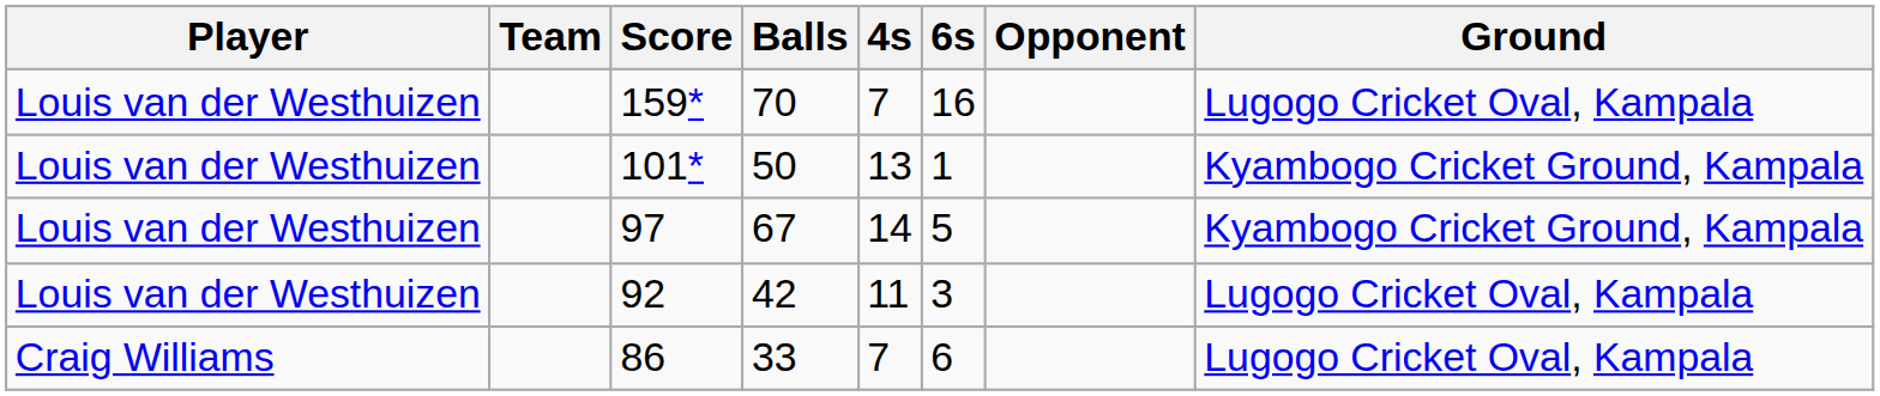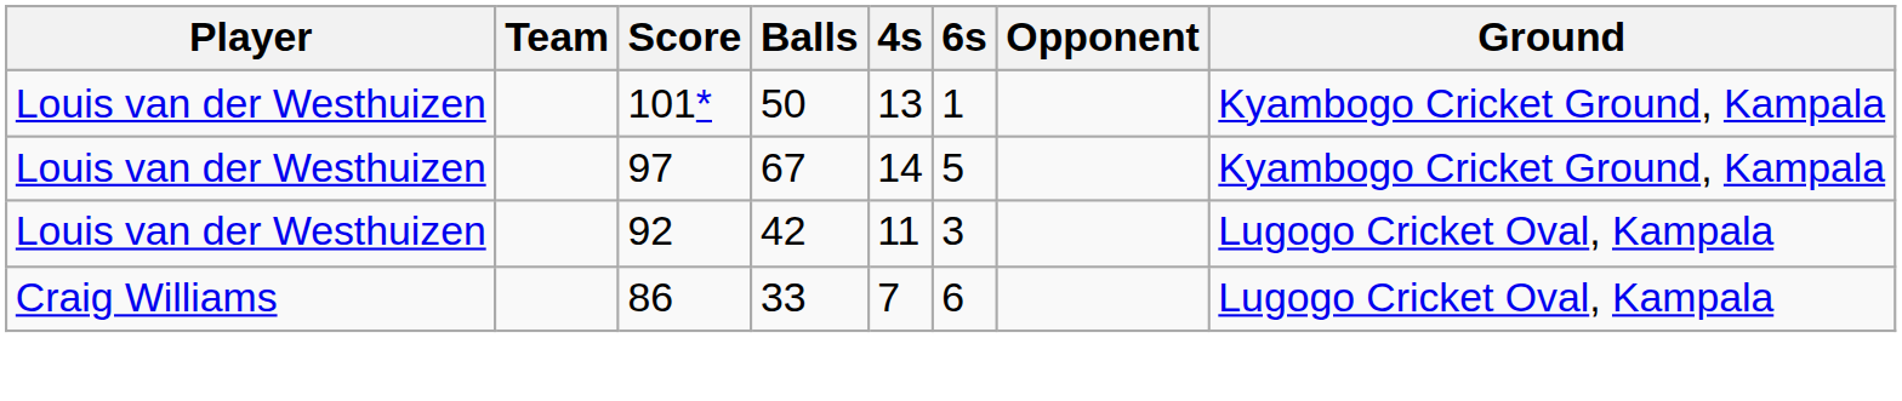- row: Louis van der Westhuizen | 159* | 70 | 7 | 16 | Lugogo Cricket Oval, Kampala
